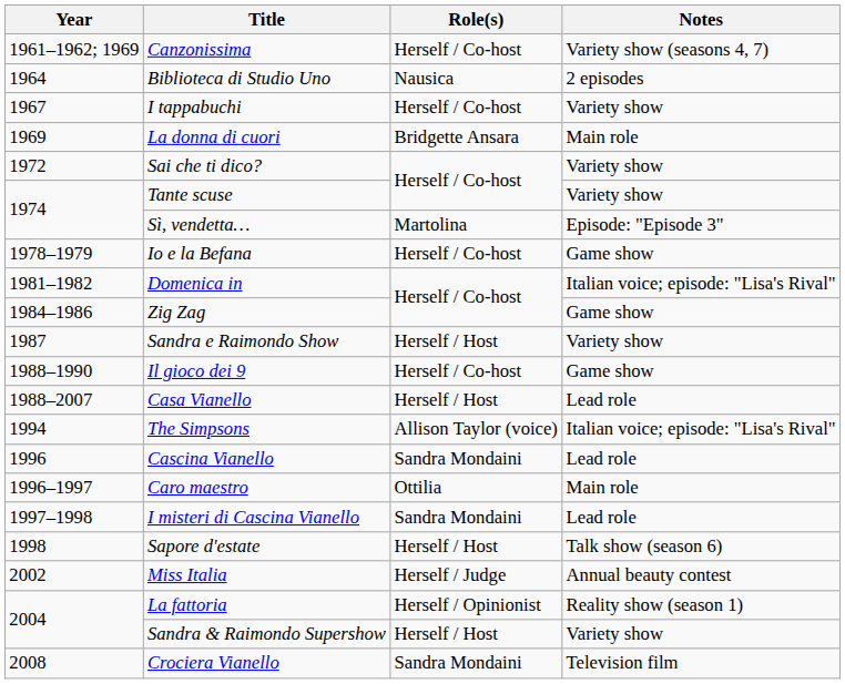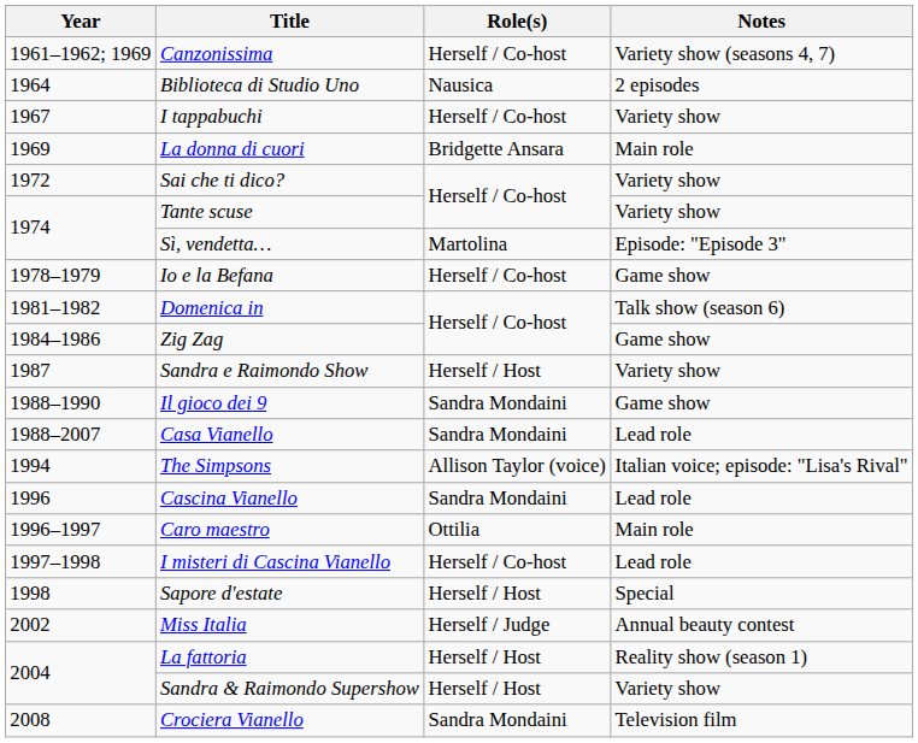Domenica in | Notes: Italian voice; episode: "Lisa's Rival" -> Talk show (season 6)
Il gioco dei 9 | Role(s): Herself / Co-host -> Sandra Mondaini
Casa Vianello | Role(s): Herself / Host -> Sandra Mondaini
I misteri di Cascina Vianello | Role(s): Sandra Mondaini -> Herself / Co-host
Sapore d'estate | Notes: Talk show (season 6) -> Special
La fattoria | Role(s): Herself / Opinionist -> Herself / Host
